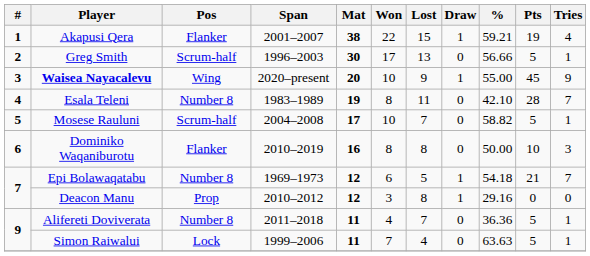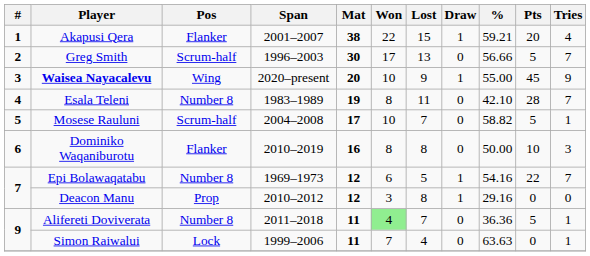Akapusi Qera | Pts: 19 -> 20
Greg Smith | Tries: 1 -> 7
Epi Bolawaqatabu | %: 54.18 -> 54.16
Epi Bolawaqatabu | Pts: 21 -> 22
Alifereti Doviverata | Won: no background -> lightgreen background
Simon Raiwalui | Pts: 5 -> 0
